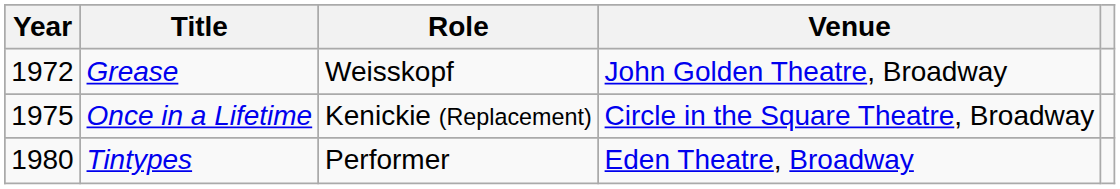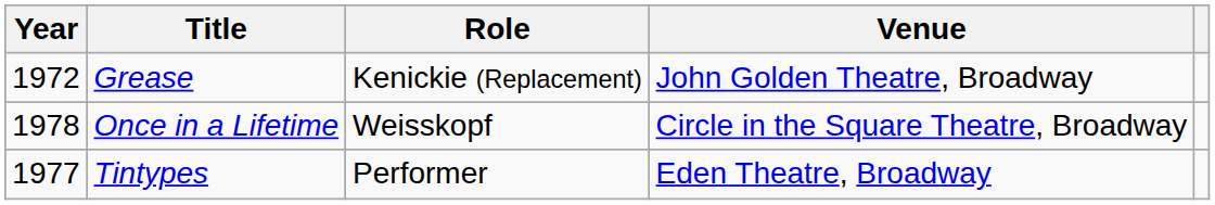Grease | Role: Weisskopf -> Kenickie (Replacement)
Once in a Lifetime | Year: 1975 -> 1978
Once in a Lifetime | Role: Kenickie (Replacement) -> Weisskopf
Tintypes | Year: 1980 -> 1977
